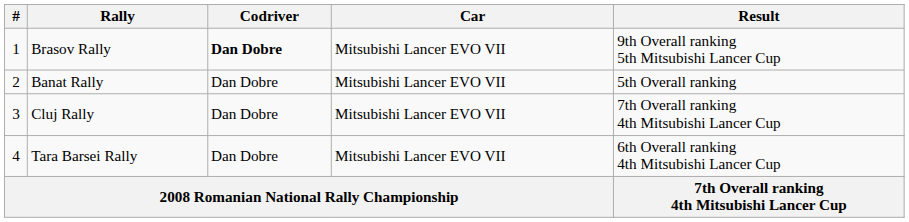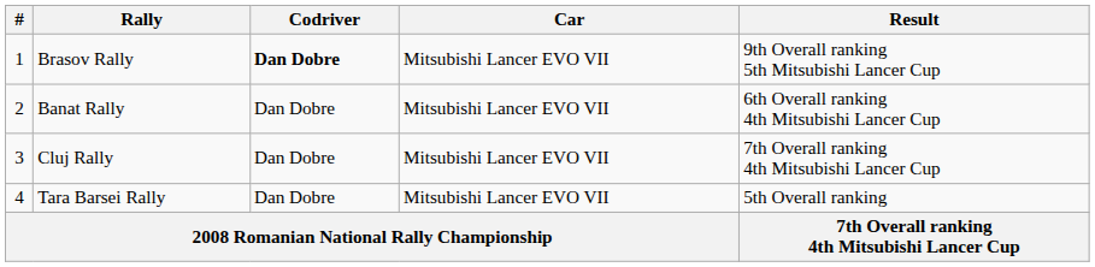Banat Rally | Result: 5th Overall ranking -> 6th Overall ranking 4th Mitsubishi Lancer Cup
Tara Barsei Rally | Result: 6th Overall ranking 4th Mitsubishi Lancer Cup -> 5th Overall ranking
